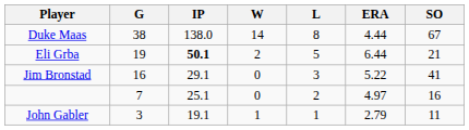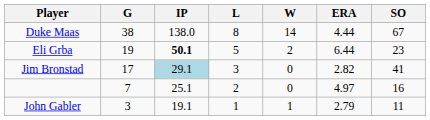columns swapped: W <-> L
Eli Grba | SO: 21 -> 23
Jim Bronstad | G: 16 -> 17
Jim Bronstad | IP: no background -> lightblue background
Jim Bronstad | ERA: 5.22 -> 2.82
